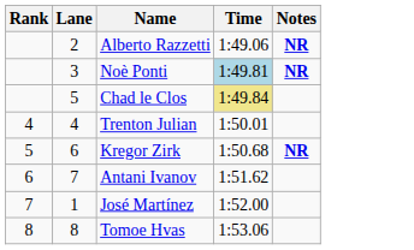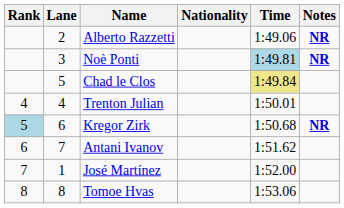+ column: Nationality
Kregor Zirk | Rank: no background -> lightblue background
